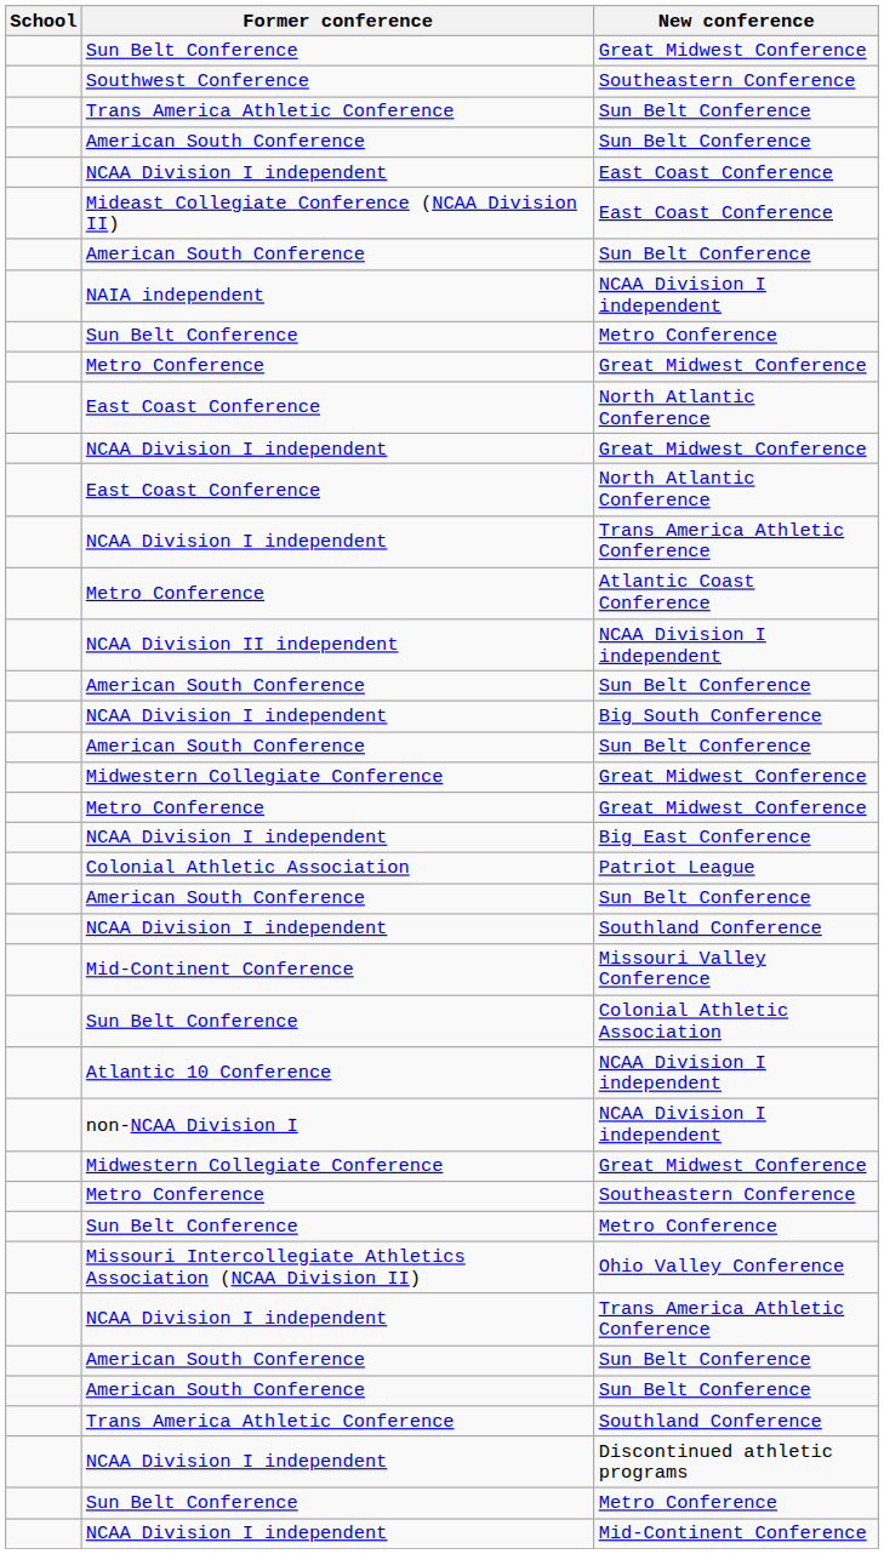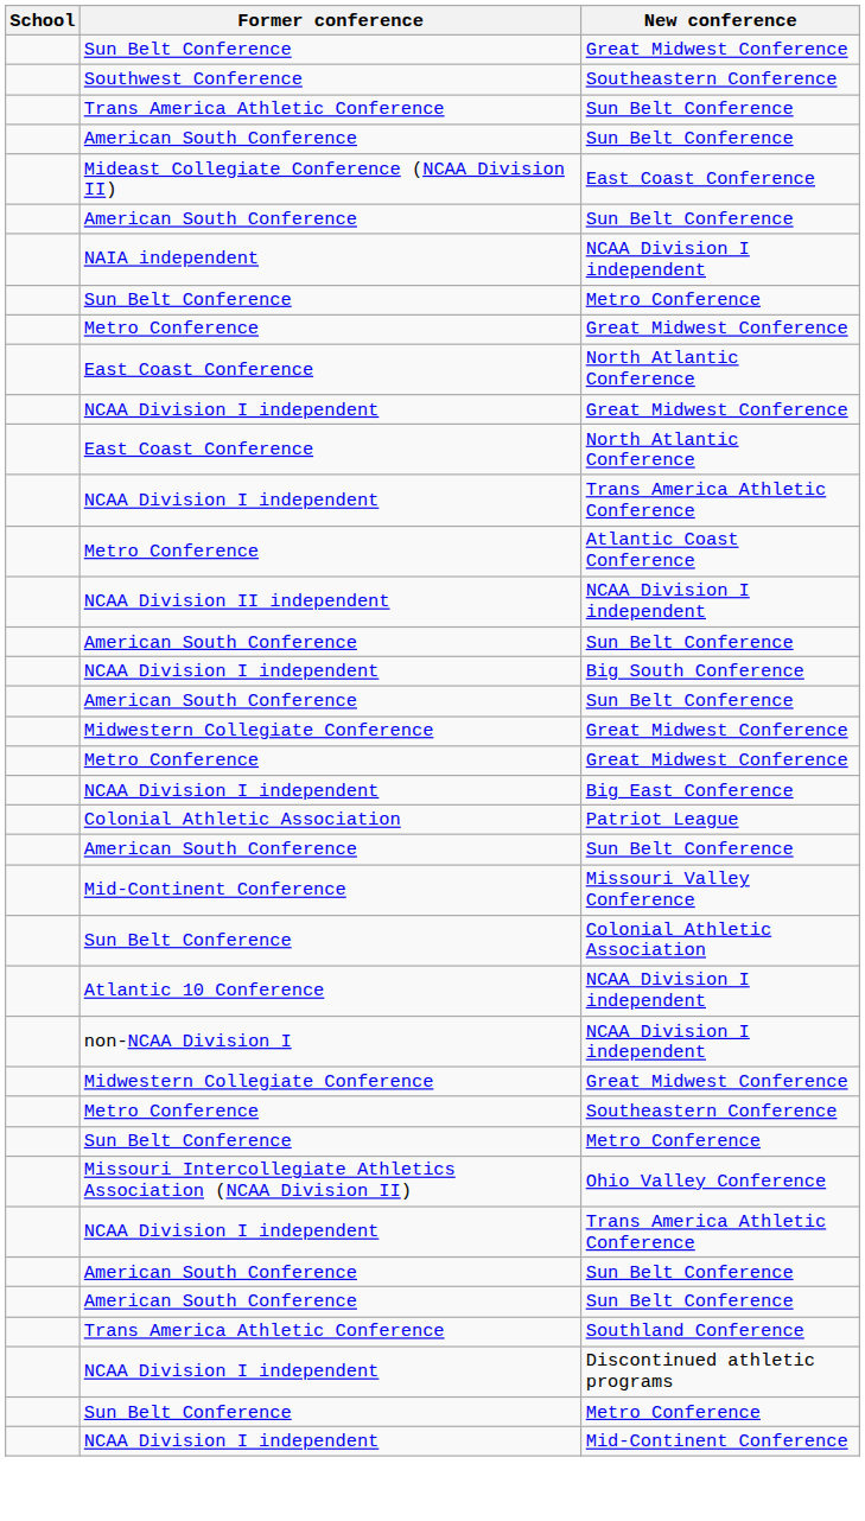- row: NCAA Division I independent | East Coast Conference
- row: NCAA Division I independent | Southland Conference
